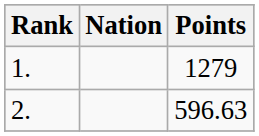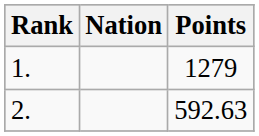2. | Points: 596.63 -> 592.63
